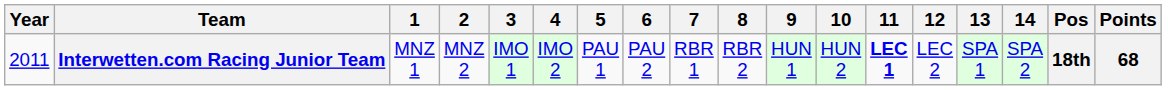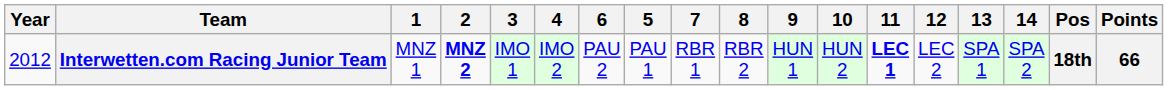columns swapped: 5 <-> 6
Interwetten.com Racing Junior Team | Year: 2011 -> 2012
Interwetten.com Racing Junior Team | 2: normal -> bold
Interwetten.com Racing Junior Team | Points: 68 -> 66
